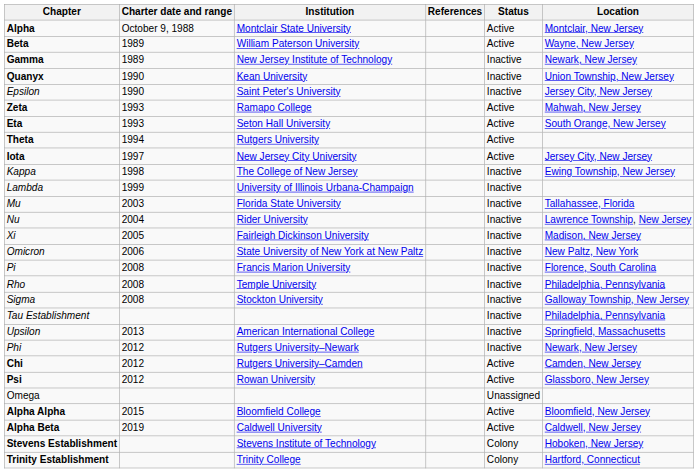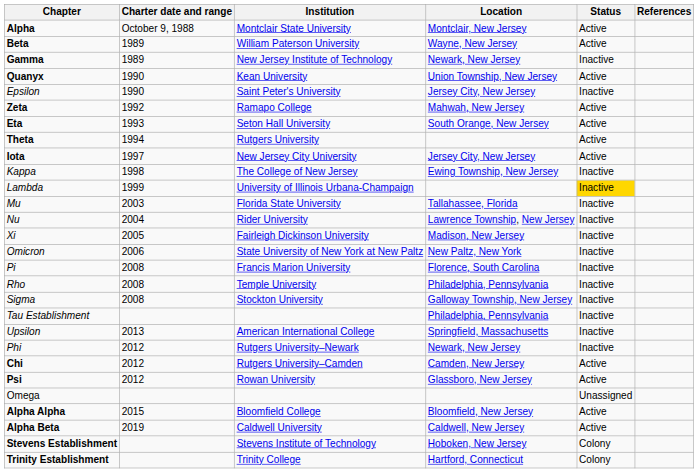columns swapped: Location <-> References
Quanyx | Status: Inactive -> Active
Zeta | Charter date and range: 1993 -> 1992
Lambda | Status: no background -> gold background
